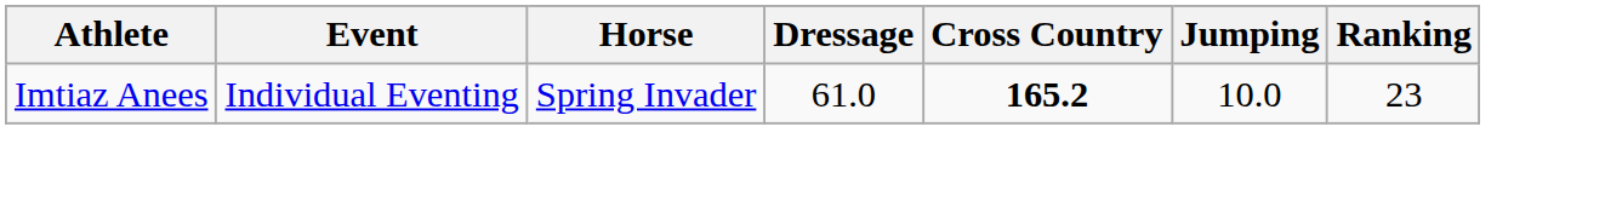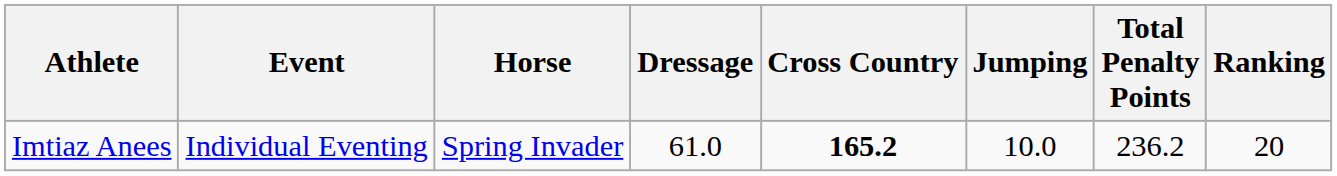+ column: Total Penalty Points | 236.2
Imtiaz Anees | Ranking: 23 -> 20
